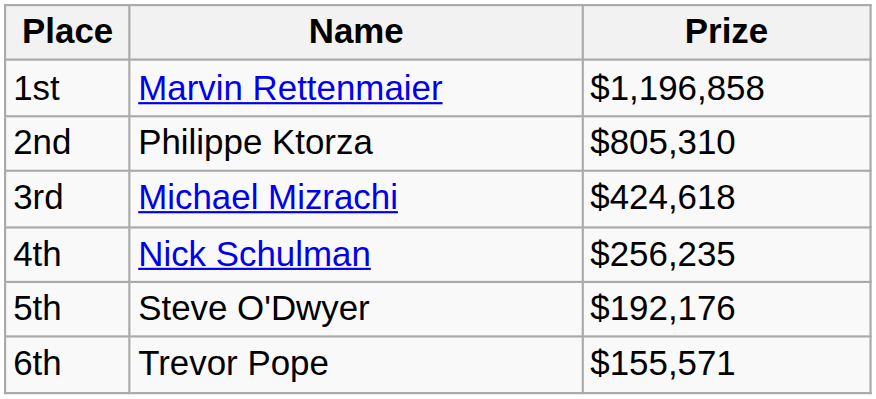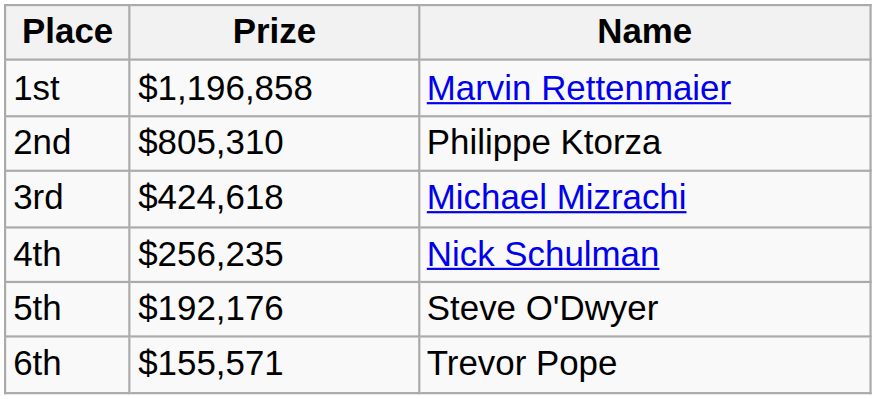columns swapped: Name <-> Prize
